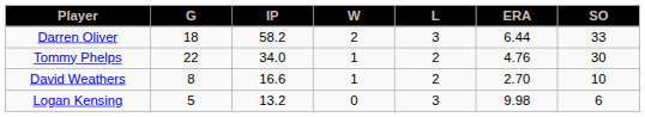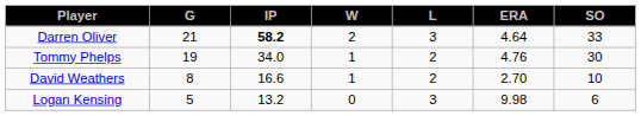Darren Oliver | G: 18 -> 21
Darren Oliver | IP: normal -> bold
Darren Oliver | ERA: 6.44 -> 4.64
Tommy Phelps | G: 22 -> 19
